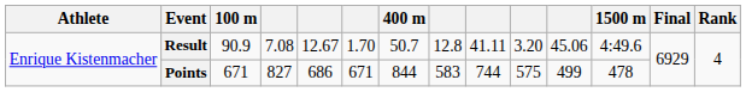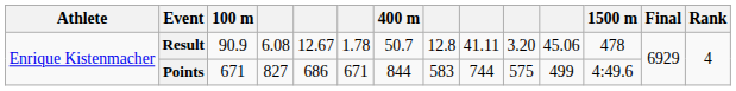Result | column 4: 7.08 -> 6.08
Result | column 6: 1.70 -> 1.78
Result | 1500 m: 4:49.6 -> 478
Points | 1500 m: 478 -> 4:49.6
